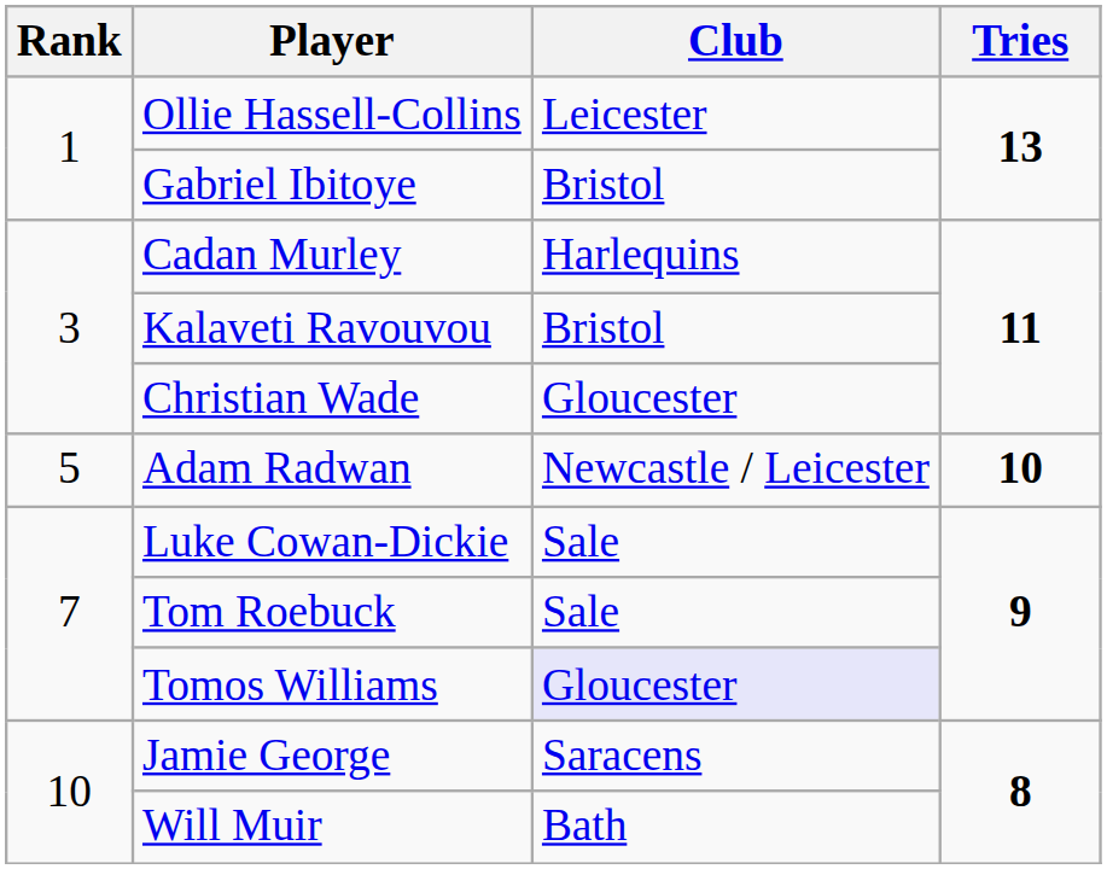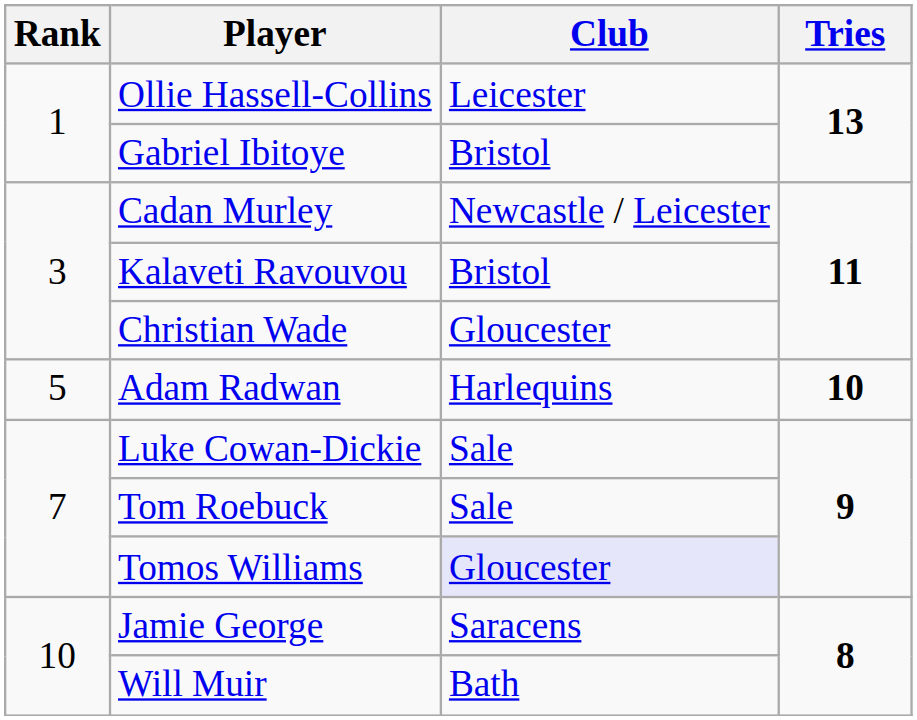Cadan Murley | Club: Harlequins -> Newcastle / Leicester
Adam Radwan | Club: Newcastle / Leicester -> Harlequins
